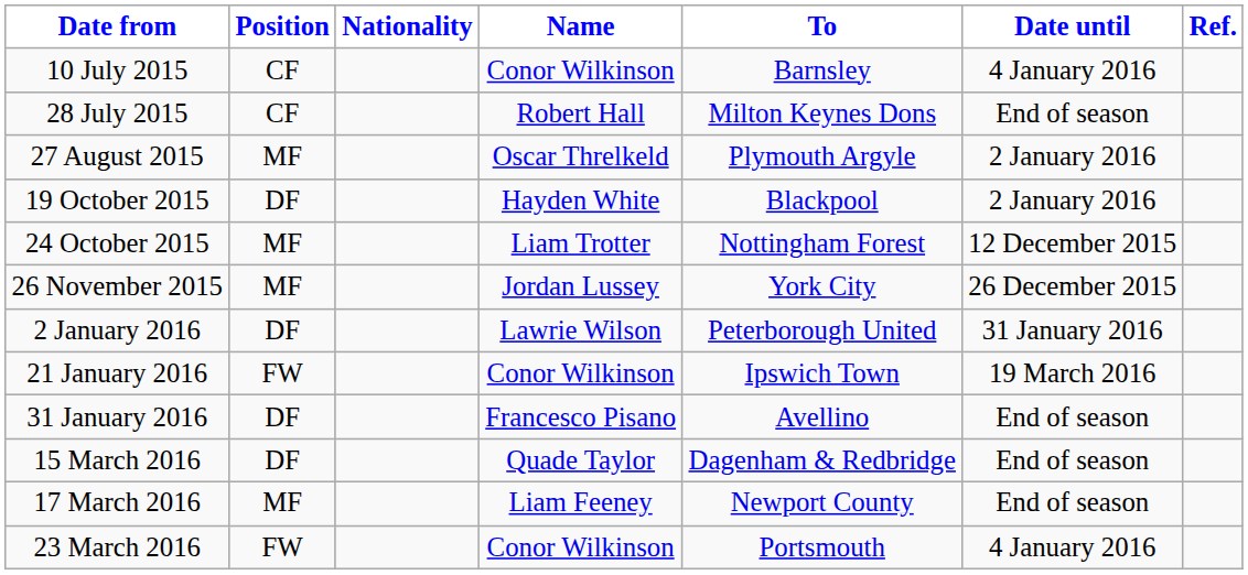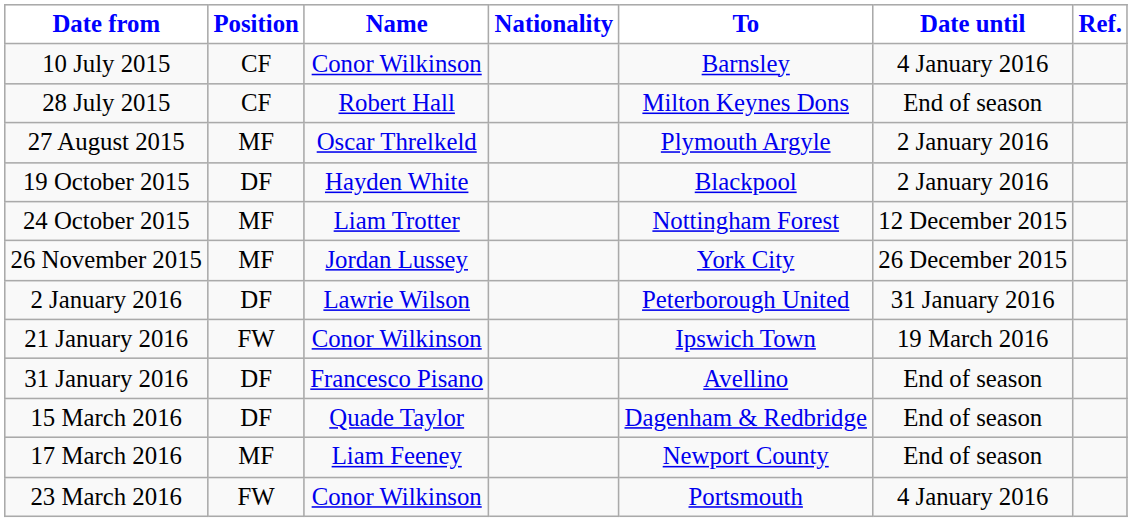columns swapped: Nationality <-> Name
